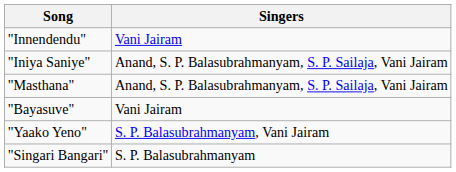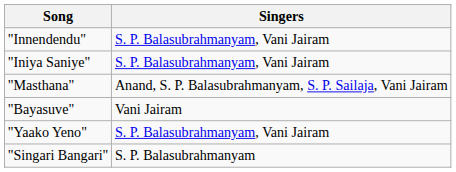"Innendendu" | Singers: Vani Jairam -> S. P. Balasubrahmanyam, Vani Jairam
"Iniya Saniye" | Singers: Anand, S. P. Balasubrahmanyam, S. P. Sailaja, Vani Jairam -> S. P. Balasubrahmanyam, Vani Jairam
